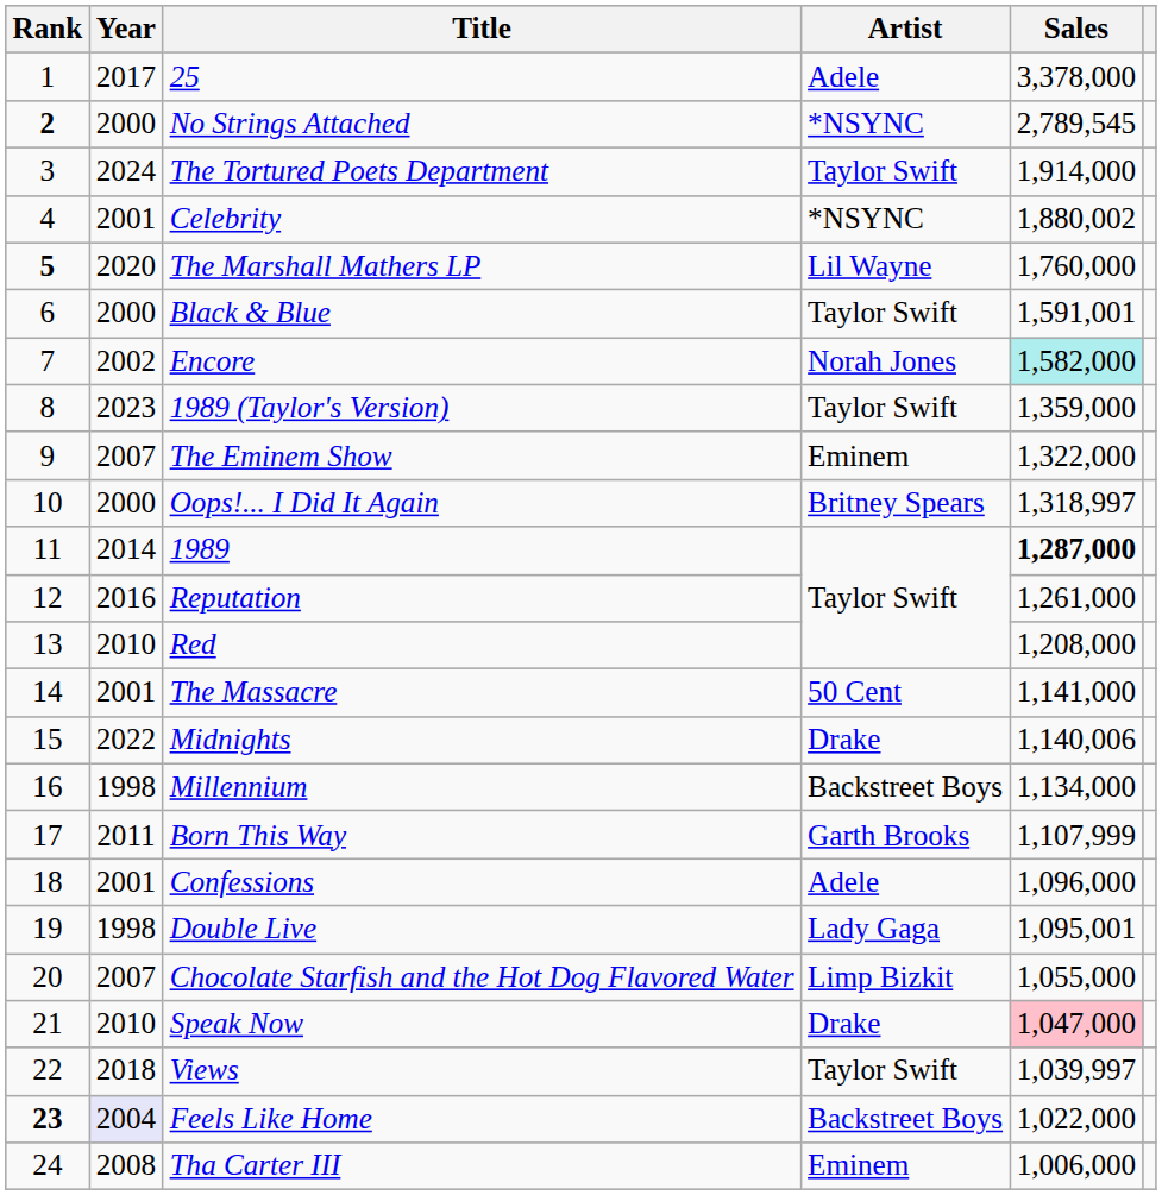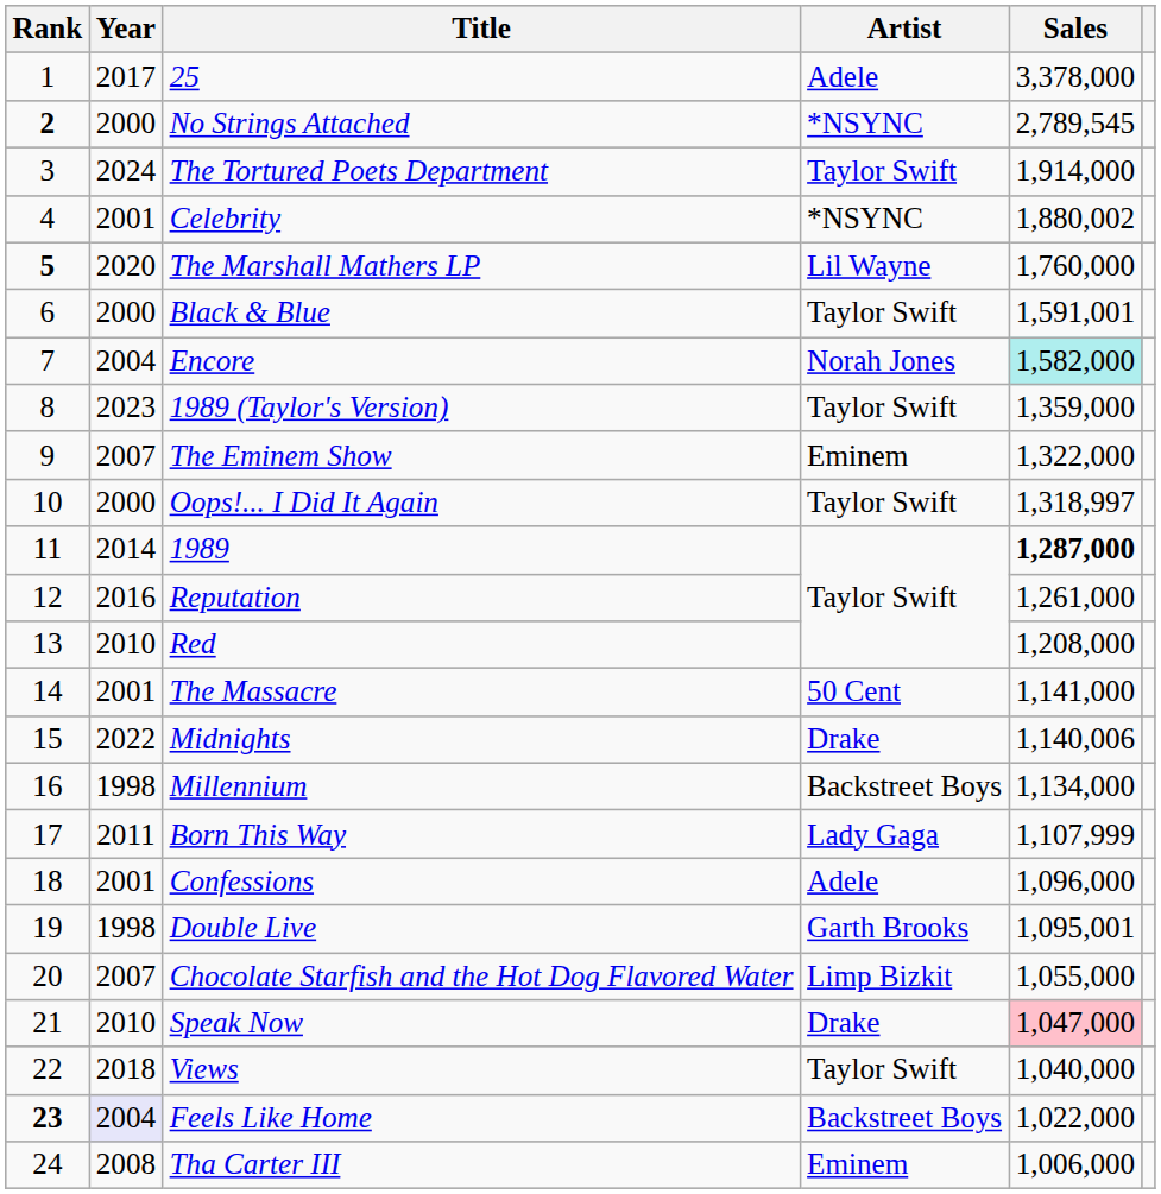Encore | Year: 2002 -> 2004
Oops!... I Did It Again | Artist: Britney Spears -> Taylor Swift
Born This Way | Artist: Garth Brooks -> Lady Gaga
Double Live | Artist: Lady Gaga -> Garth Brooks
Views | Sales: 1,039,997 -> 1,040,000
